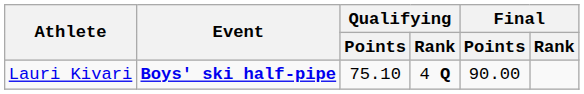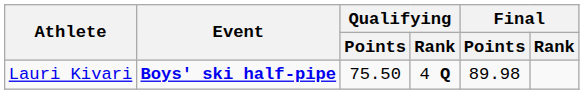Lauri Kivari | Qualifying / Points: 75.10 -> 75.50
Lauri Kivari | Final / Points: 90.00 -> 89.98
